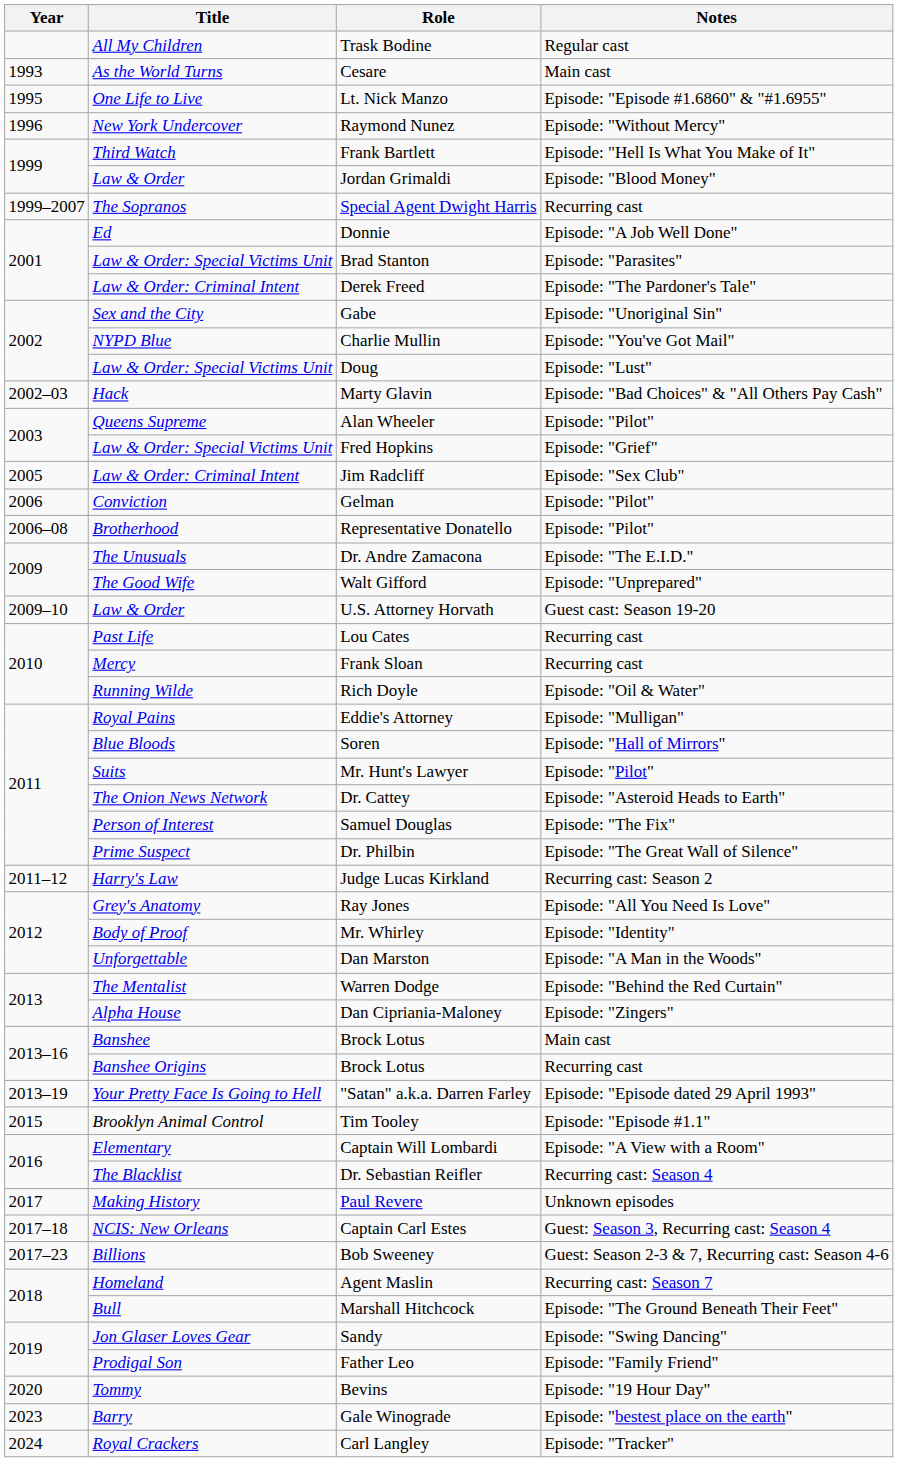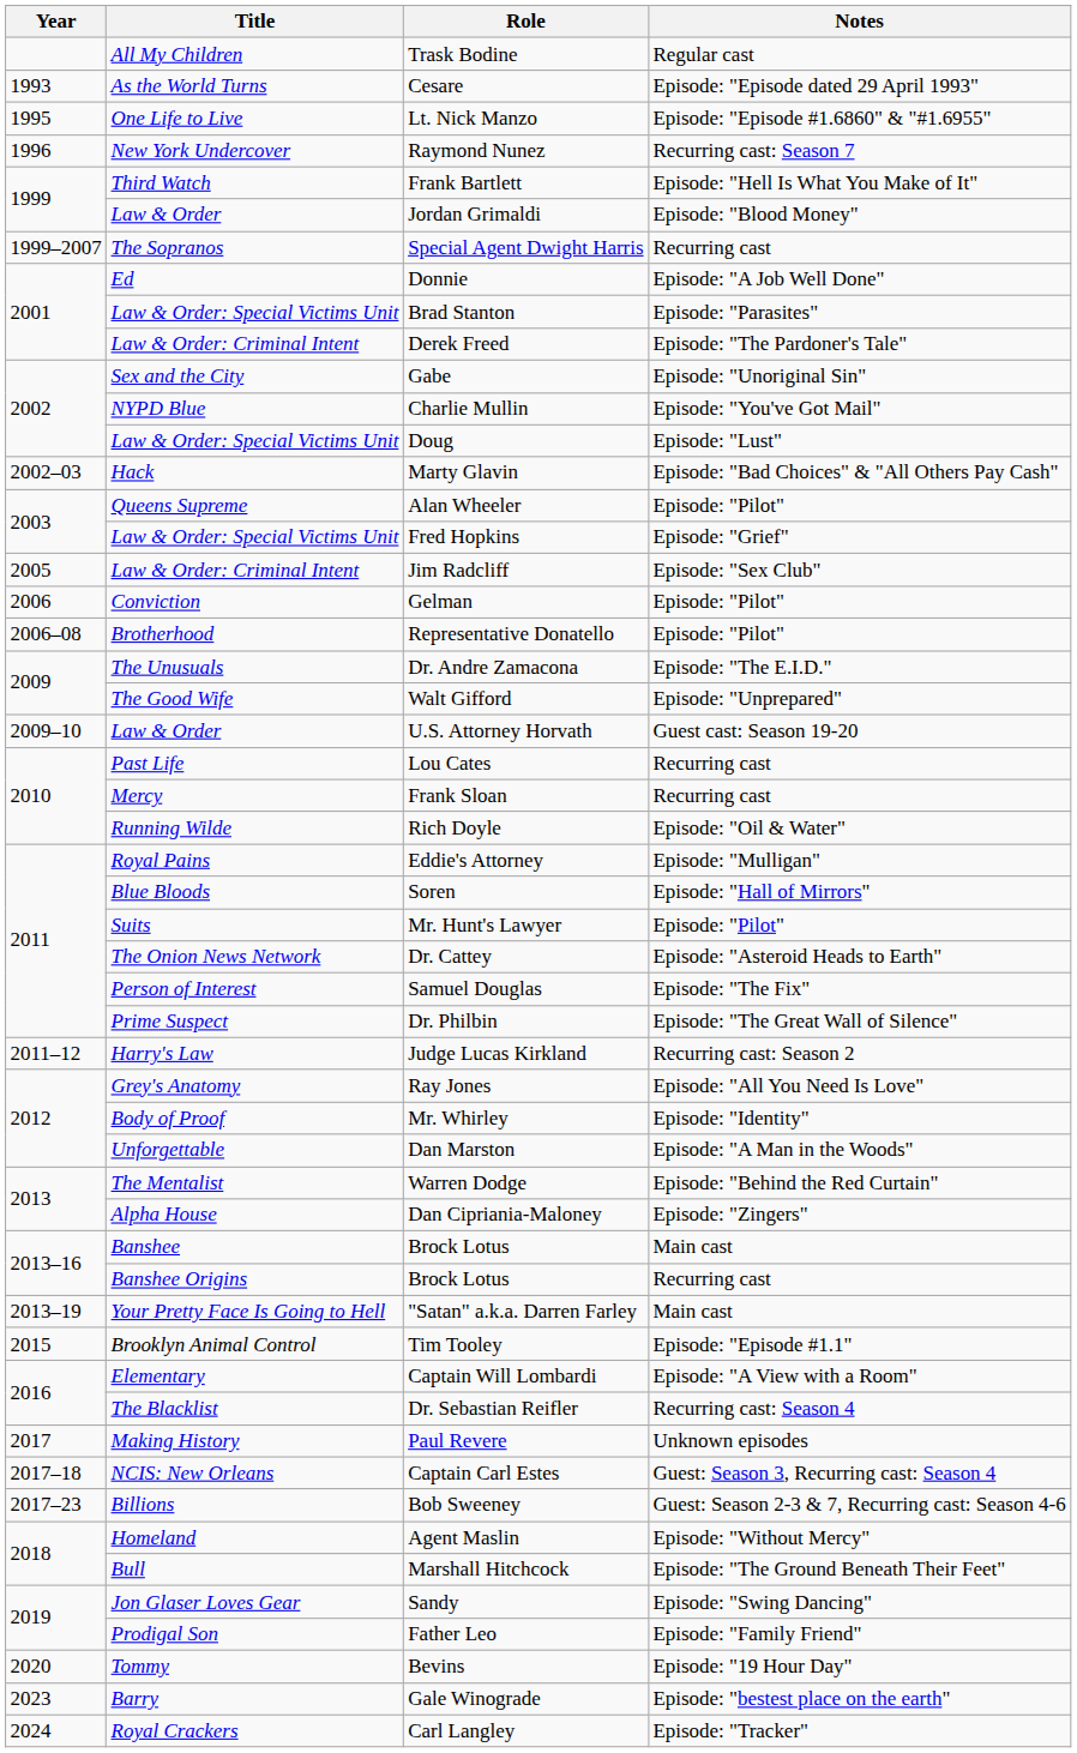Cesare | Notes: Main cast -> Episode: "Episode dated 29 April 1993"
Raymond Nunez | Notes: Episode: "Without Mercy" -> Recurring cast: Season 7
"Satan" a.k.a. Darren Farley | Notes: Episode: "Episode dated 29 April 1993" -> Main cast
Agent Maslin | Notes: Recurring cast: Season 7 -> Episode: "Without Mercy"
